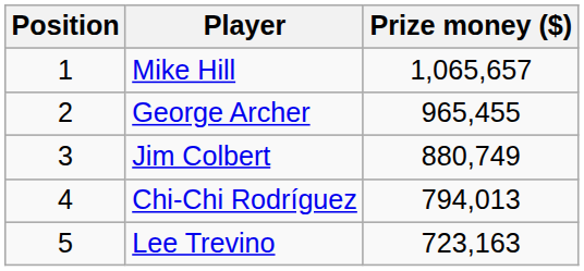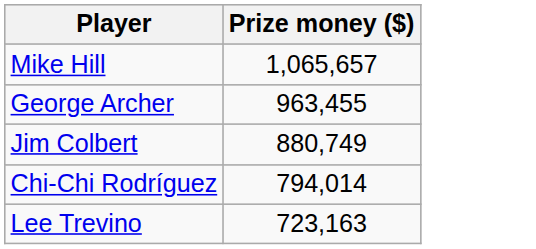- column: Position | 1 | 2 | 3 | 4 | 5
George Archer | Prize money ($): 965,455 -> 963,455
Chi-Chi Rodríguez | Prize money ($): 794,013 -> 794,014
